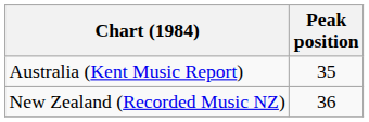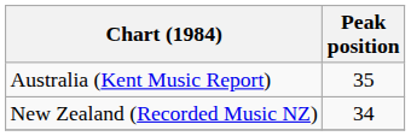New Zealand (Recorded Music NZ) | Peak position: 36 -> 34
